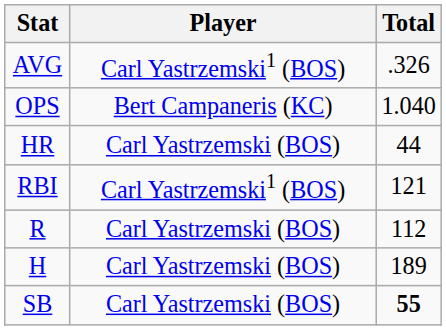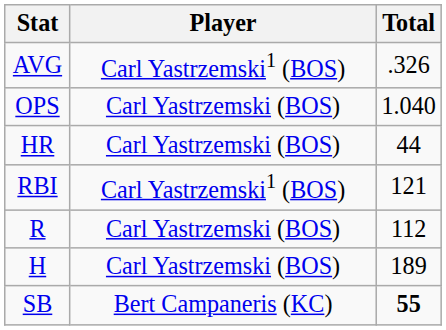OPS | Player: Bert Campaneris (KC) -> Carl Yastrzemski (BOS)
SB | Player: Carl Yastrzemski (BOS) -> Bert Campaneris (KC)
